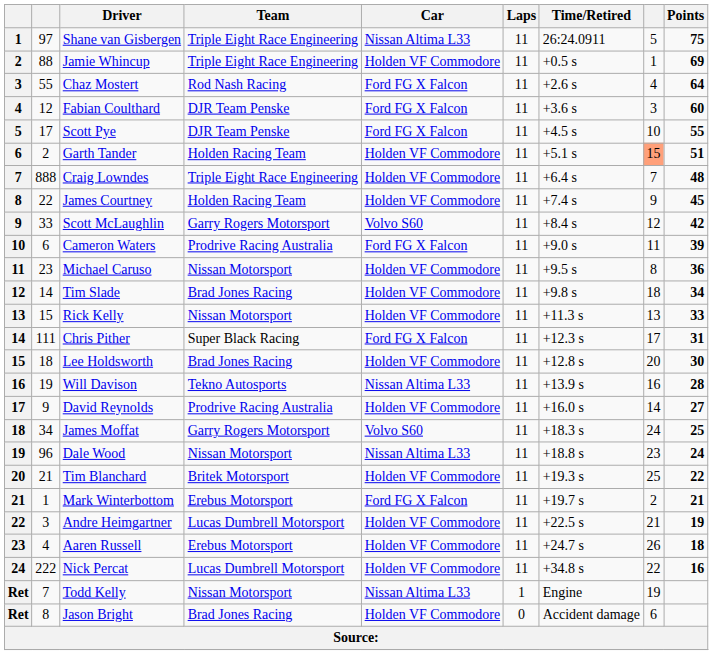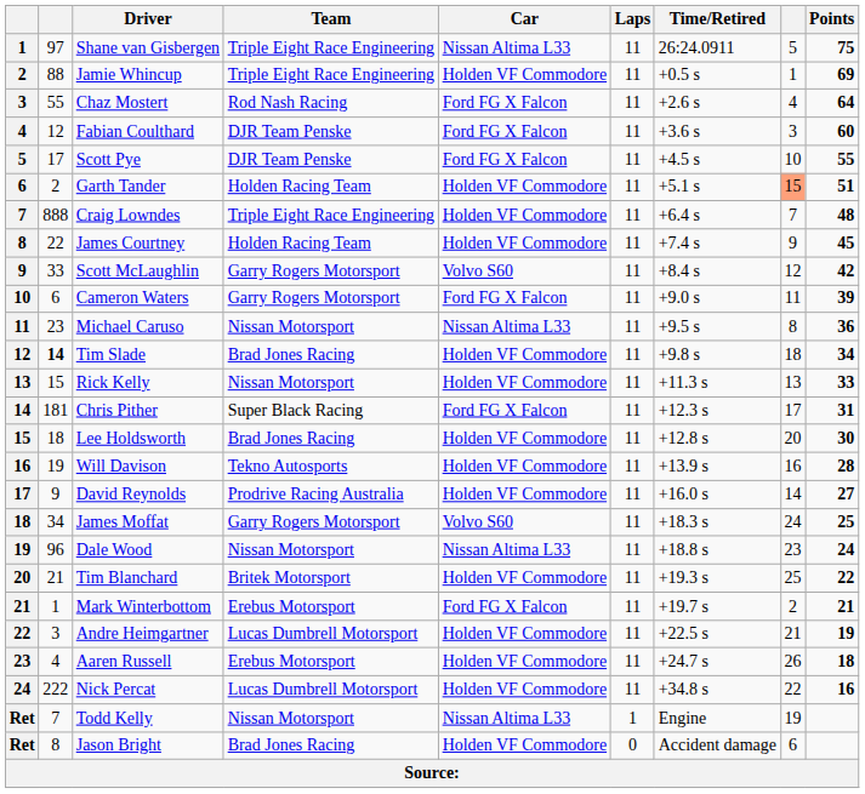Cameron Waters | Team: Prodrive Racing Australia -> Garry Rogers Motorsport
Michael Caruso | Car: Holden VF Commodore -> Nissan Altima L33
Tim Slade | column 2: normal -> bold
Chris Pither | column 2: 111 -> 181
Will Davison | Car: Nissan Altima L33 -> Holden VF Commodore
